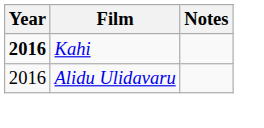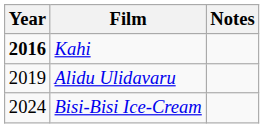Alidu Ulidavaru | Year: 2016 -> 2019
+ row: 2024 | Bisi-Bisi Ice-Cream
